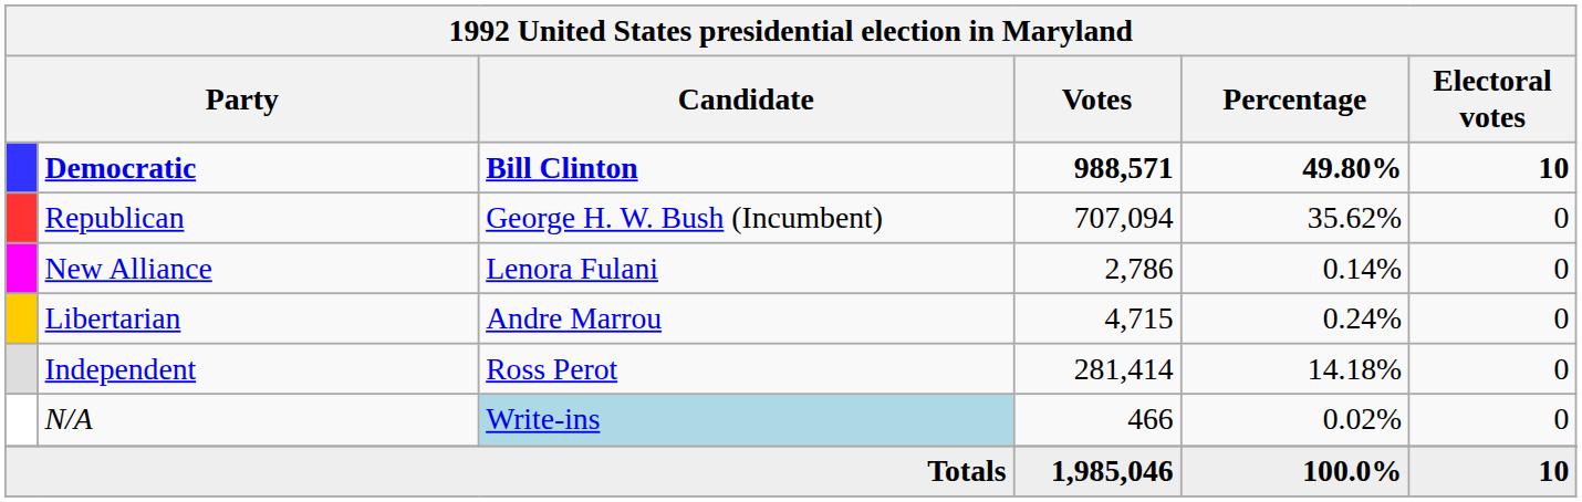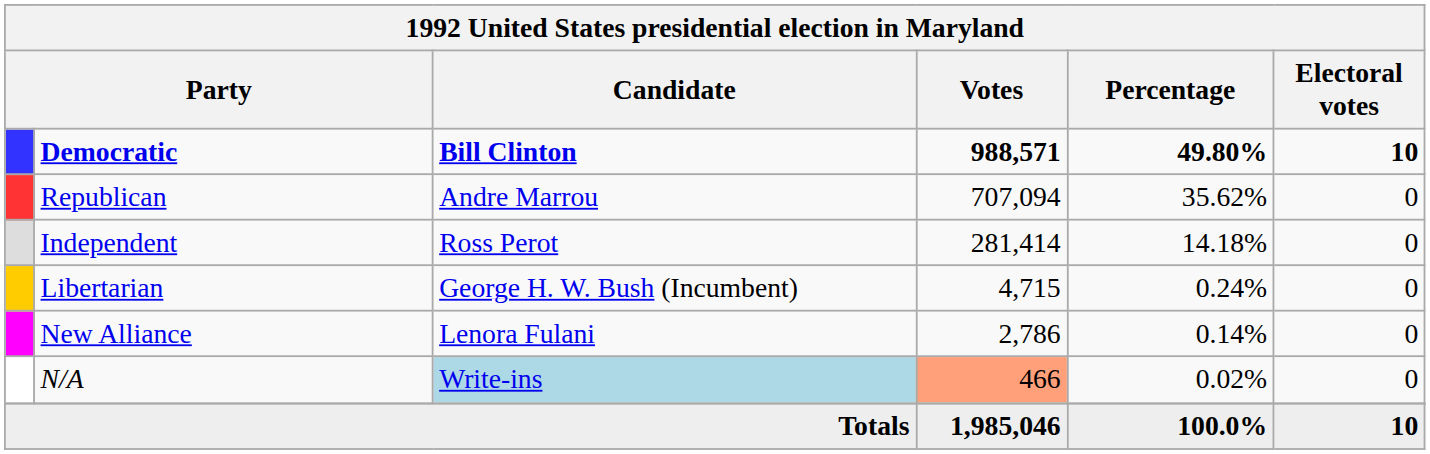Republican | Candidate: George H. W. Bush (Incumbent) -> Andre Marrou
rows swapped: Independent <-> New Alliance
Libertarian | Candidate: Andre Marrou -> George H. W. Bush (Incumbent)
N/A | Votes: no background -> lightsalmon background
